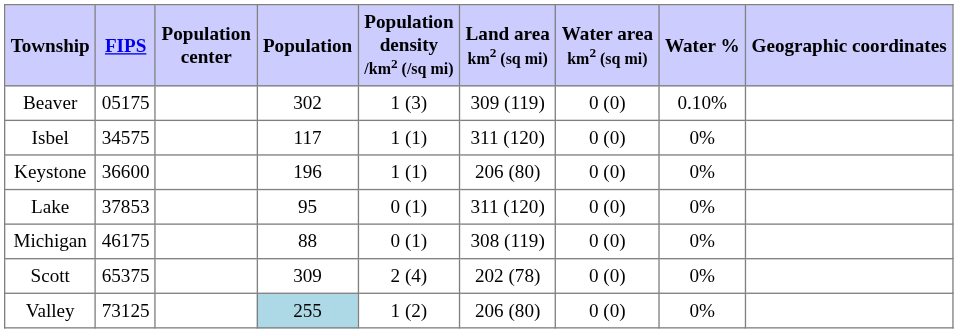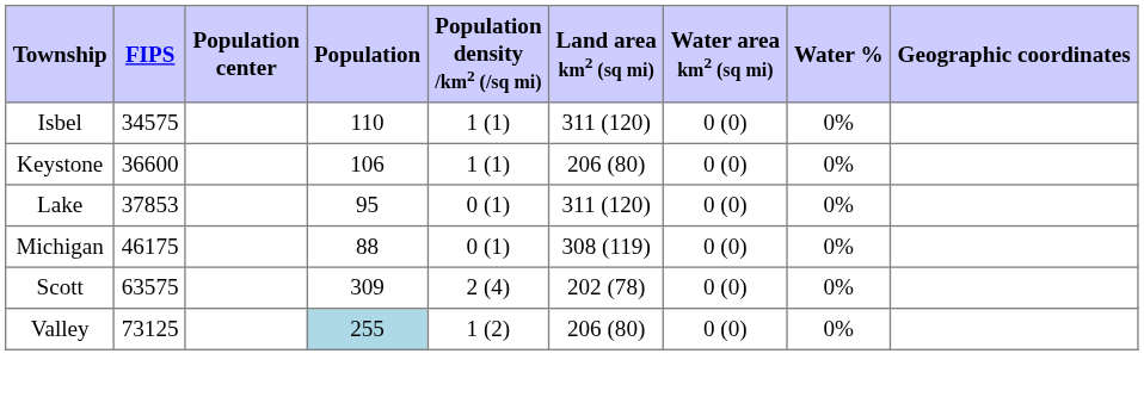- row: Beaver | 05175 | 302 | 1 (3) | 309 (119) | 0 (0) | 0.10%
Isbel | Population: 117 -> 110
Keystone | Population: 196 -> 106
Scott | FIPS: 65375 -> 63575
